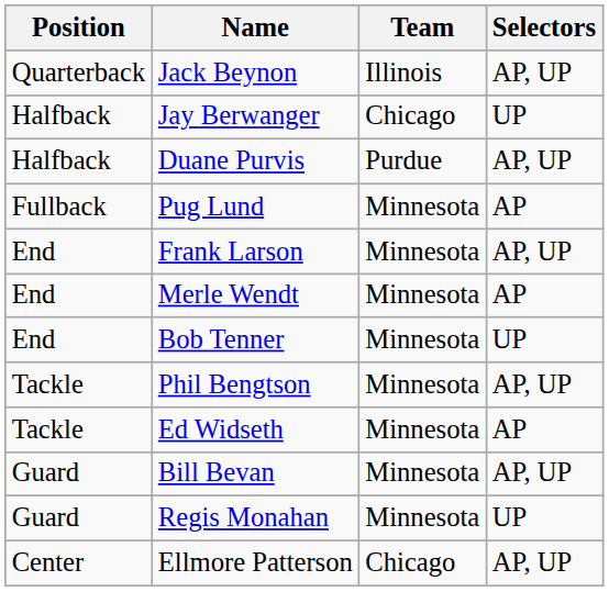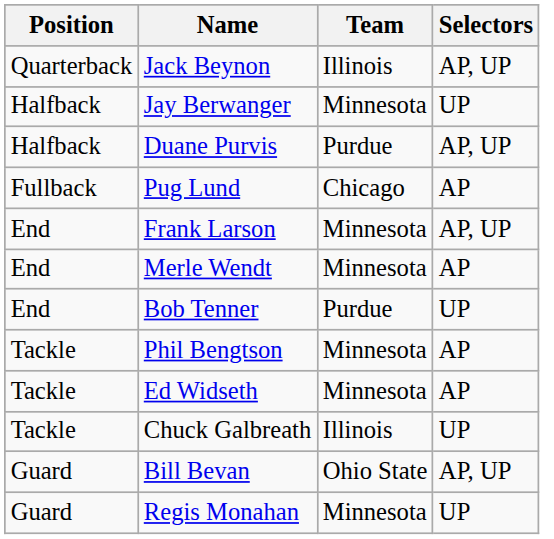Jay Berwanger | Team: Chicago -> Minnesota
Pug Lund | Team: Minnesota -> Chicago
Bob Tenner | Team: Minnesota -> Purdue
Phil Bengtson | Selectors: AP, UP -> AP
+ row: Tackle | Chuck Galbreath | Illinois | UP
Bill Bevan | Team: Minnesota -> Ohio State
- row: Center | Ellmore Patterson | Chicago | AP, UP
